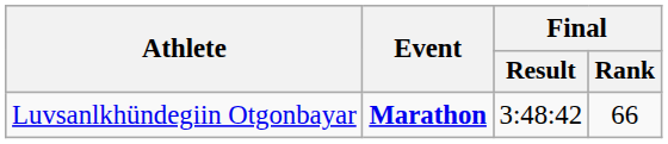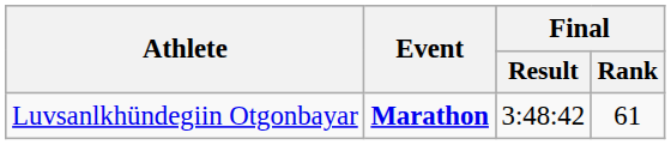Luvsanlkhündegiin Otgonbayar | Final / Rank: 66 -> 61
